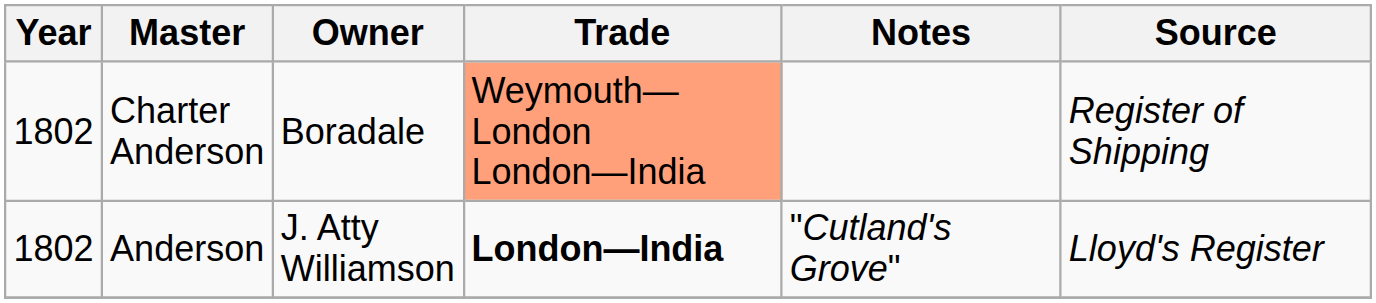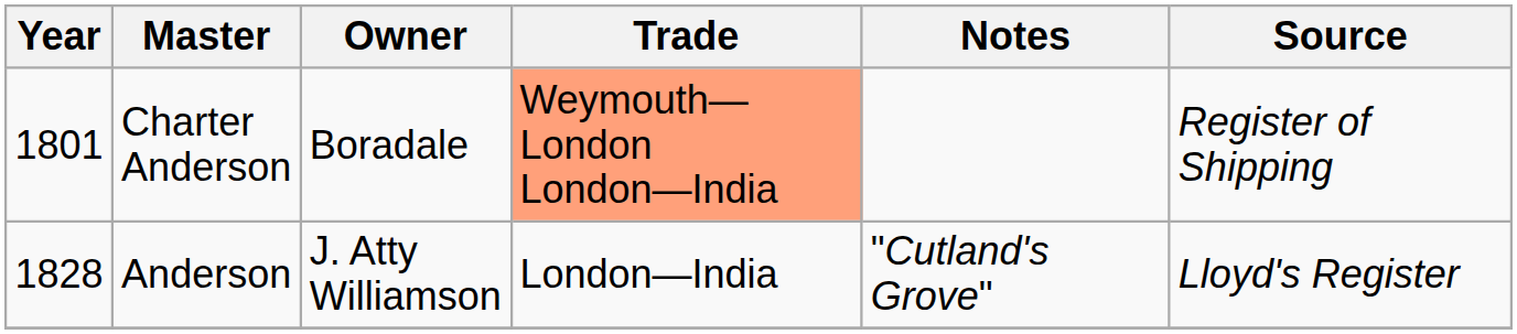Charter Anderson | Year: 1802 -> 1801
Anderson | Year: 1802 -> 1828
Anderson | Trade: bold -> normal
